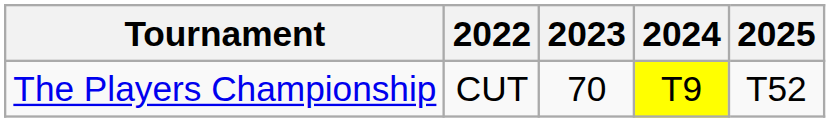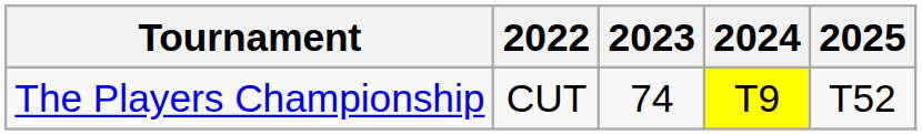The Players Championship | 2023: 70 -> 74
